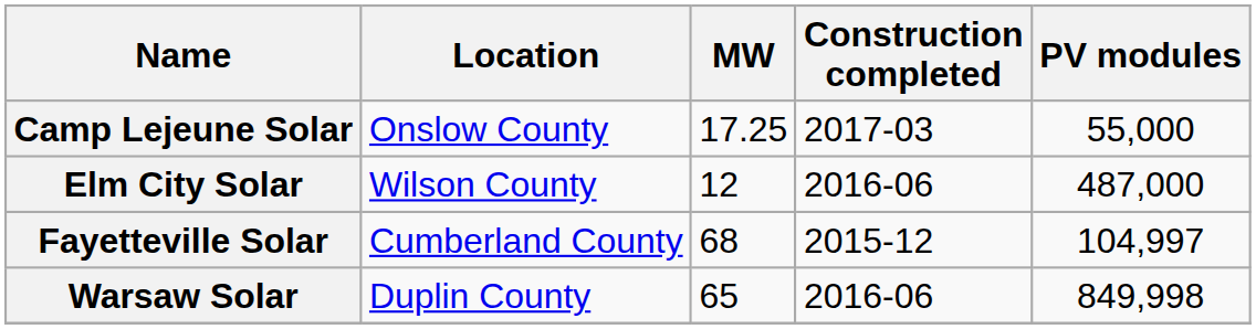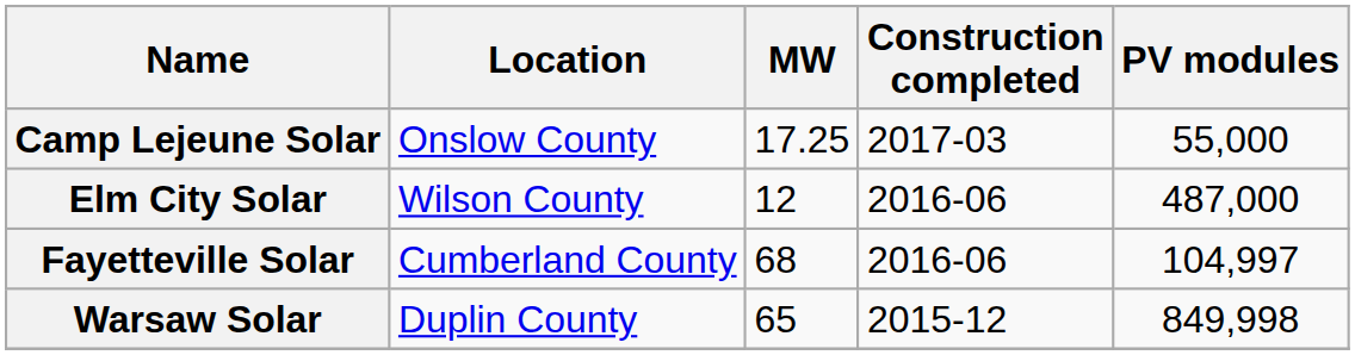Fayetteville Solar | Construction completed: 2015-12 -> 2016-06
Warsaw Solar | Construction completed: 2016-06 -> 2015-12
